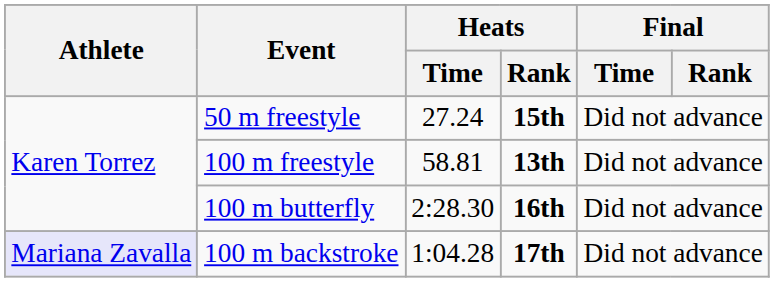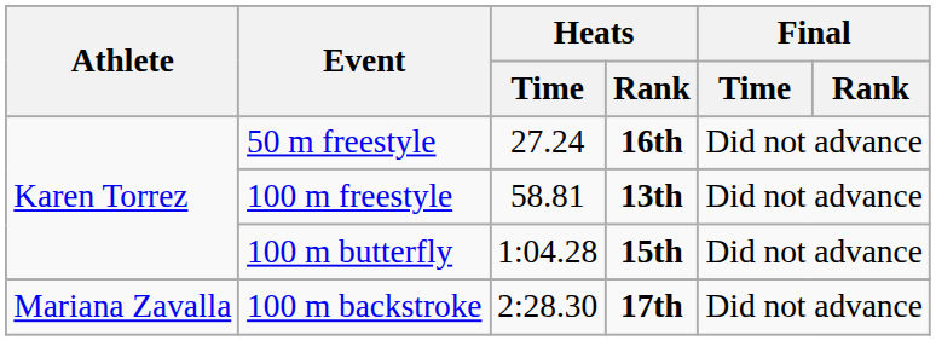50 m freestyle | Heats / Rank: 15th -> 16th
100 m butterfly | Heats / Time: 2:28.30 -> 1:04.28
100 m butterfly | Heats / Rank: 16th -> 15th
100 m backstroke | Athlete: lavender background -> no background
100 m backstroke | Heats / Time: 1:04.28 -> 2:28.30
